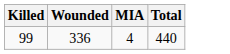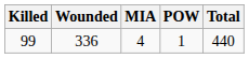+ column: POW | 1
